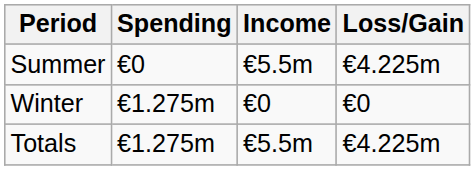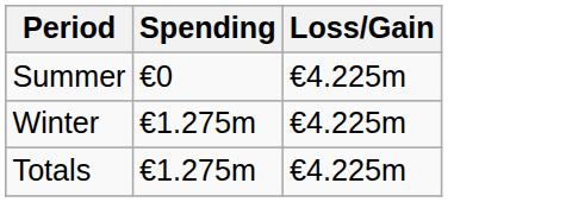- column: Income | €5.5m | €0 | €5.5m
Winter | Loss/Gain: €0 -> €4.225m
